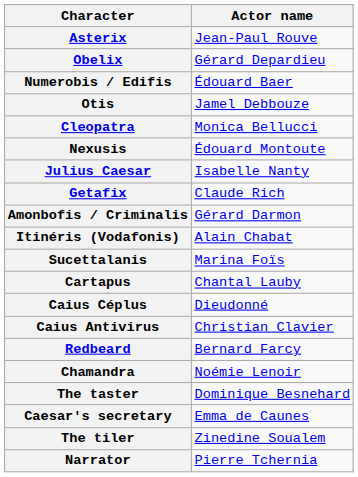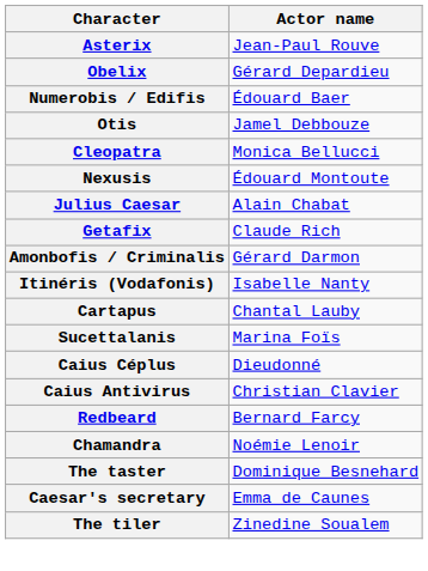Julius Caesar | Actor name: Isabelle Nanty -> Alain Chabat
Itinéris (Vodafonis) | Actor name: Alain Chabat -> Isabelle Nanty
rows swapped: Cartapus <-> Sucettalanis
- row: Narrator | Pierre Tchernia
